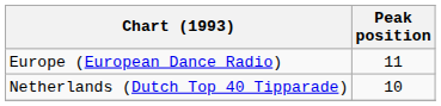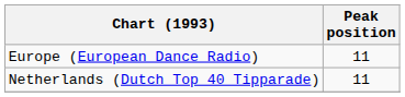Netherlands (Dutch Top 40 Tipparade) | Peak position: 10 -> 11
